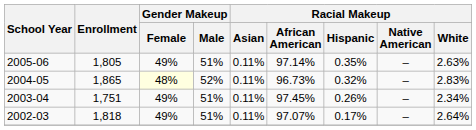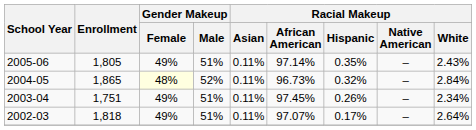2005-06 | Racial Makeup / White: 2.63% -> 2.43%
2004-05 | Racial Makeup / White: 2.83% -> 2.84%
